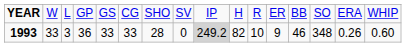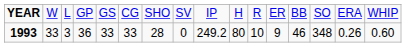1993 | column 9: lightgrey background -> no background
1993 | column 10: 82 -> 80
